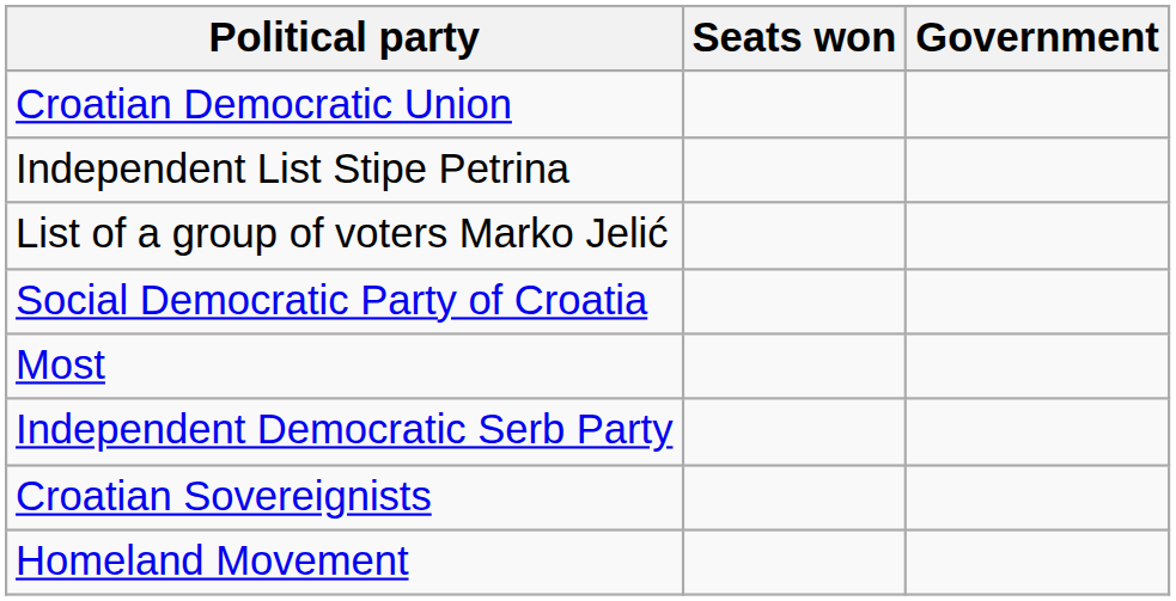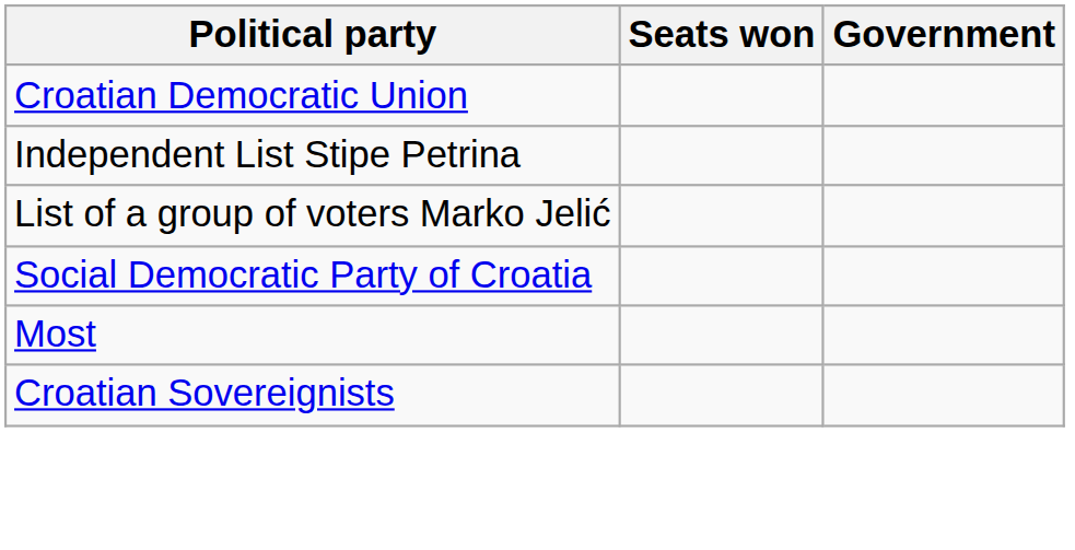- row: Independent Democratic Serb Party
- row: Homeland Movement
